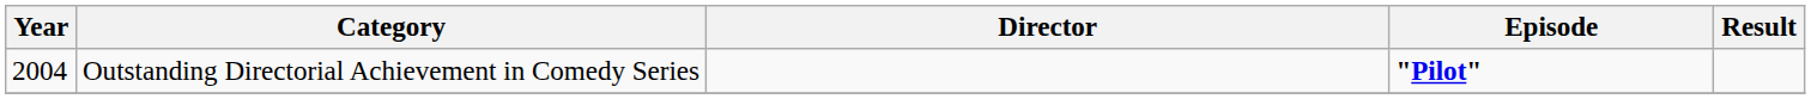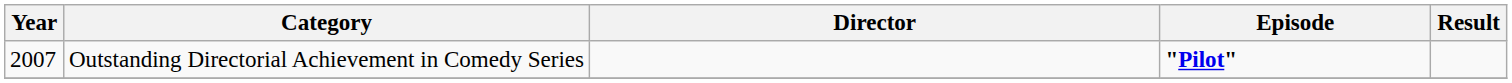Outstanding Directorial Achievement in Comedy Series | Year: 2004 -> 2007
